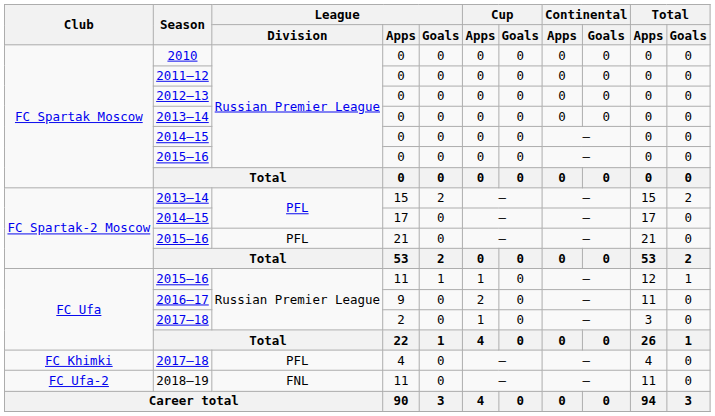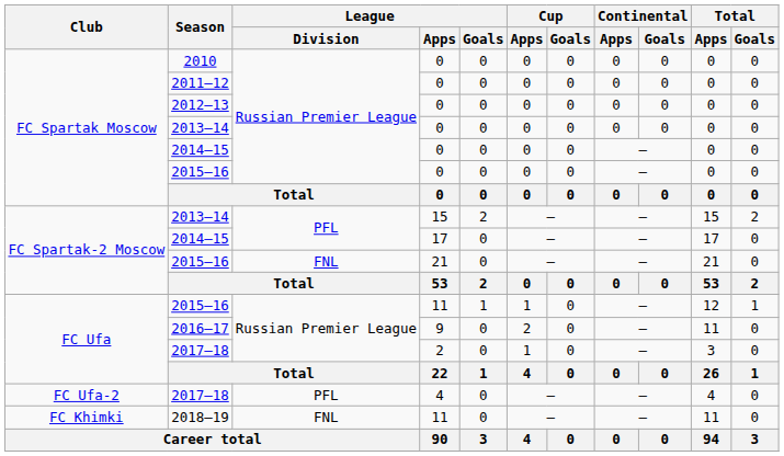2015–16 / 21 | League / Division: PFL -> FNL
2017–18 / 4 | Club: FC Khimki -> FC Ufa-2
2018–19 | Club: FC Ufa-2 -> FC Khimki
